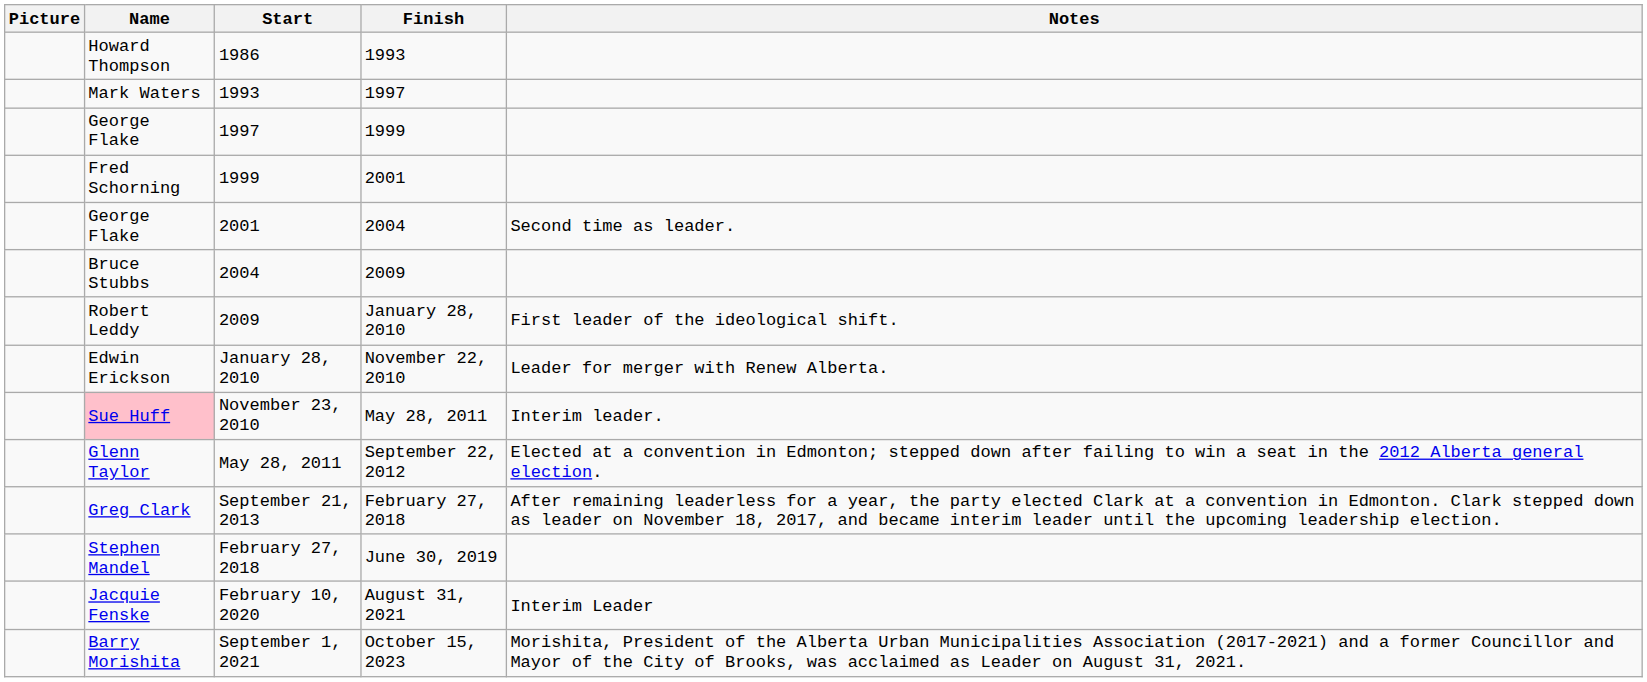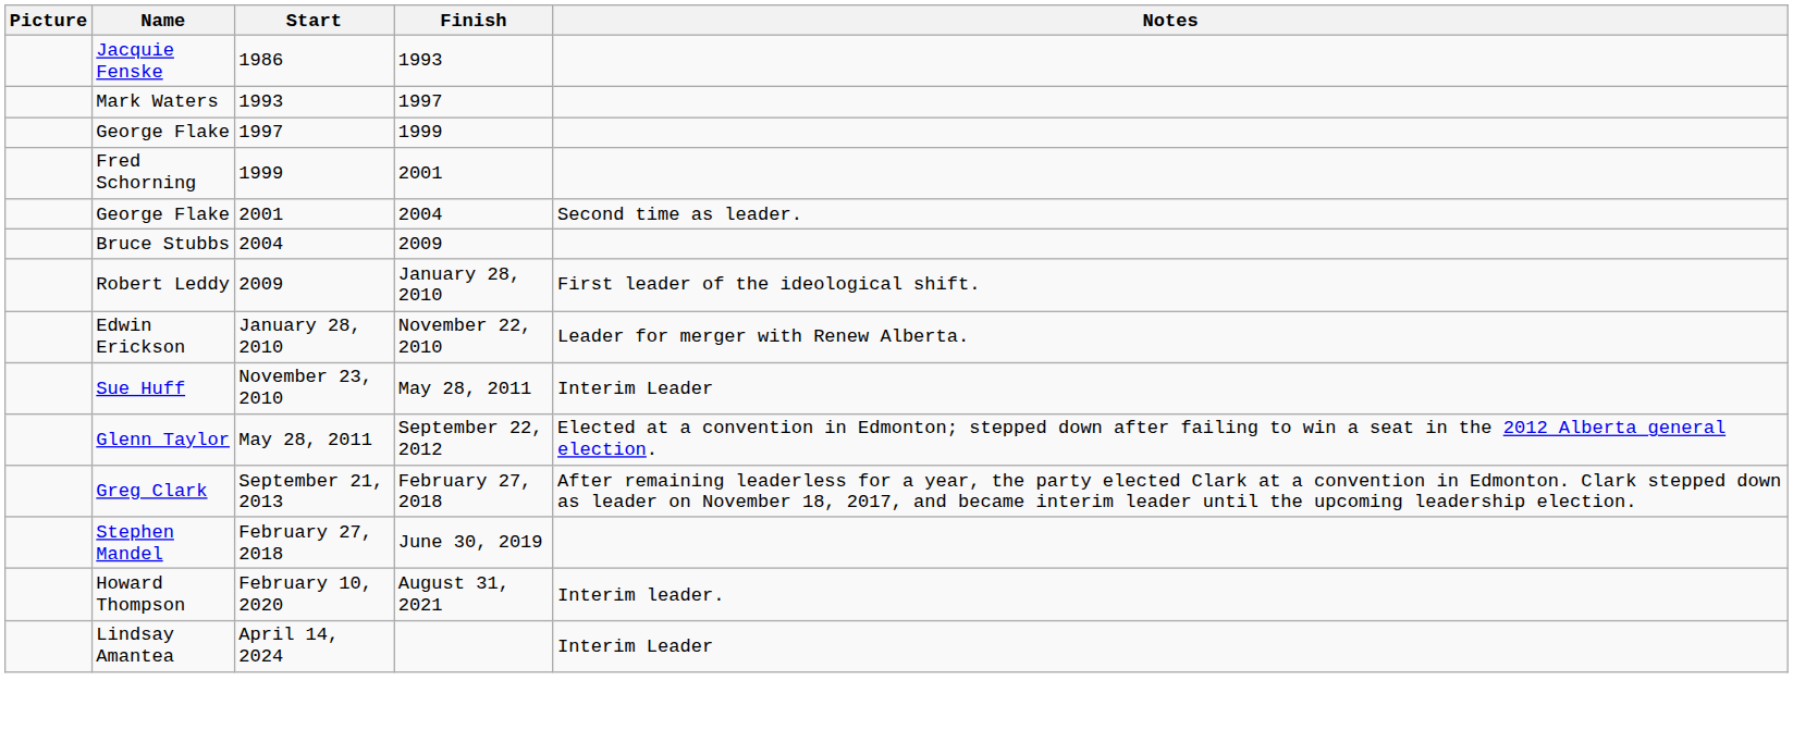1986 | Name: Howard Thompson -> Jacquie Fenske
November 23, 2010 | Name: pink background -> no background
November 23, 2010 | Notes: Interim leader. -> Interim Leader
February 10, 2020 | Name: Jacquie Fenske -> Howard Thompson
February 10, 2020 | Notes: Interim Leader -> Interim leader.
- row: Barry Morishita | September 1, 2021 | October 15, 2023 | Morishita, President of the Alberta Urban Municipalities Association (2017-2021) and a former Councillor and Mayor of the City of Brooks, was acclaimed as Leader on August 31, 2021.
+ row: Lindsay Amantea | April 14, 2024 | Interim Leader
